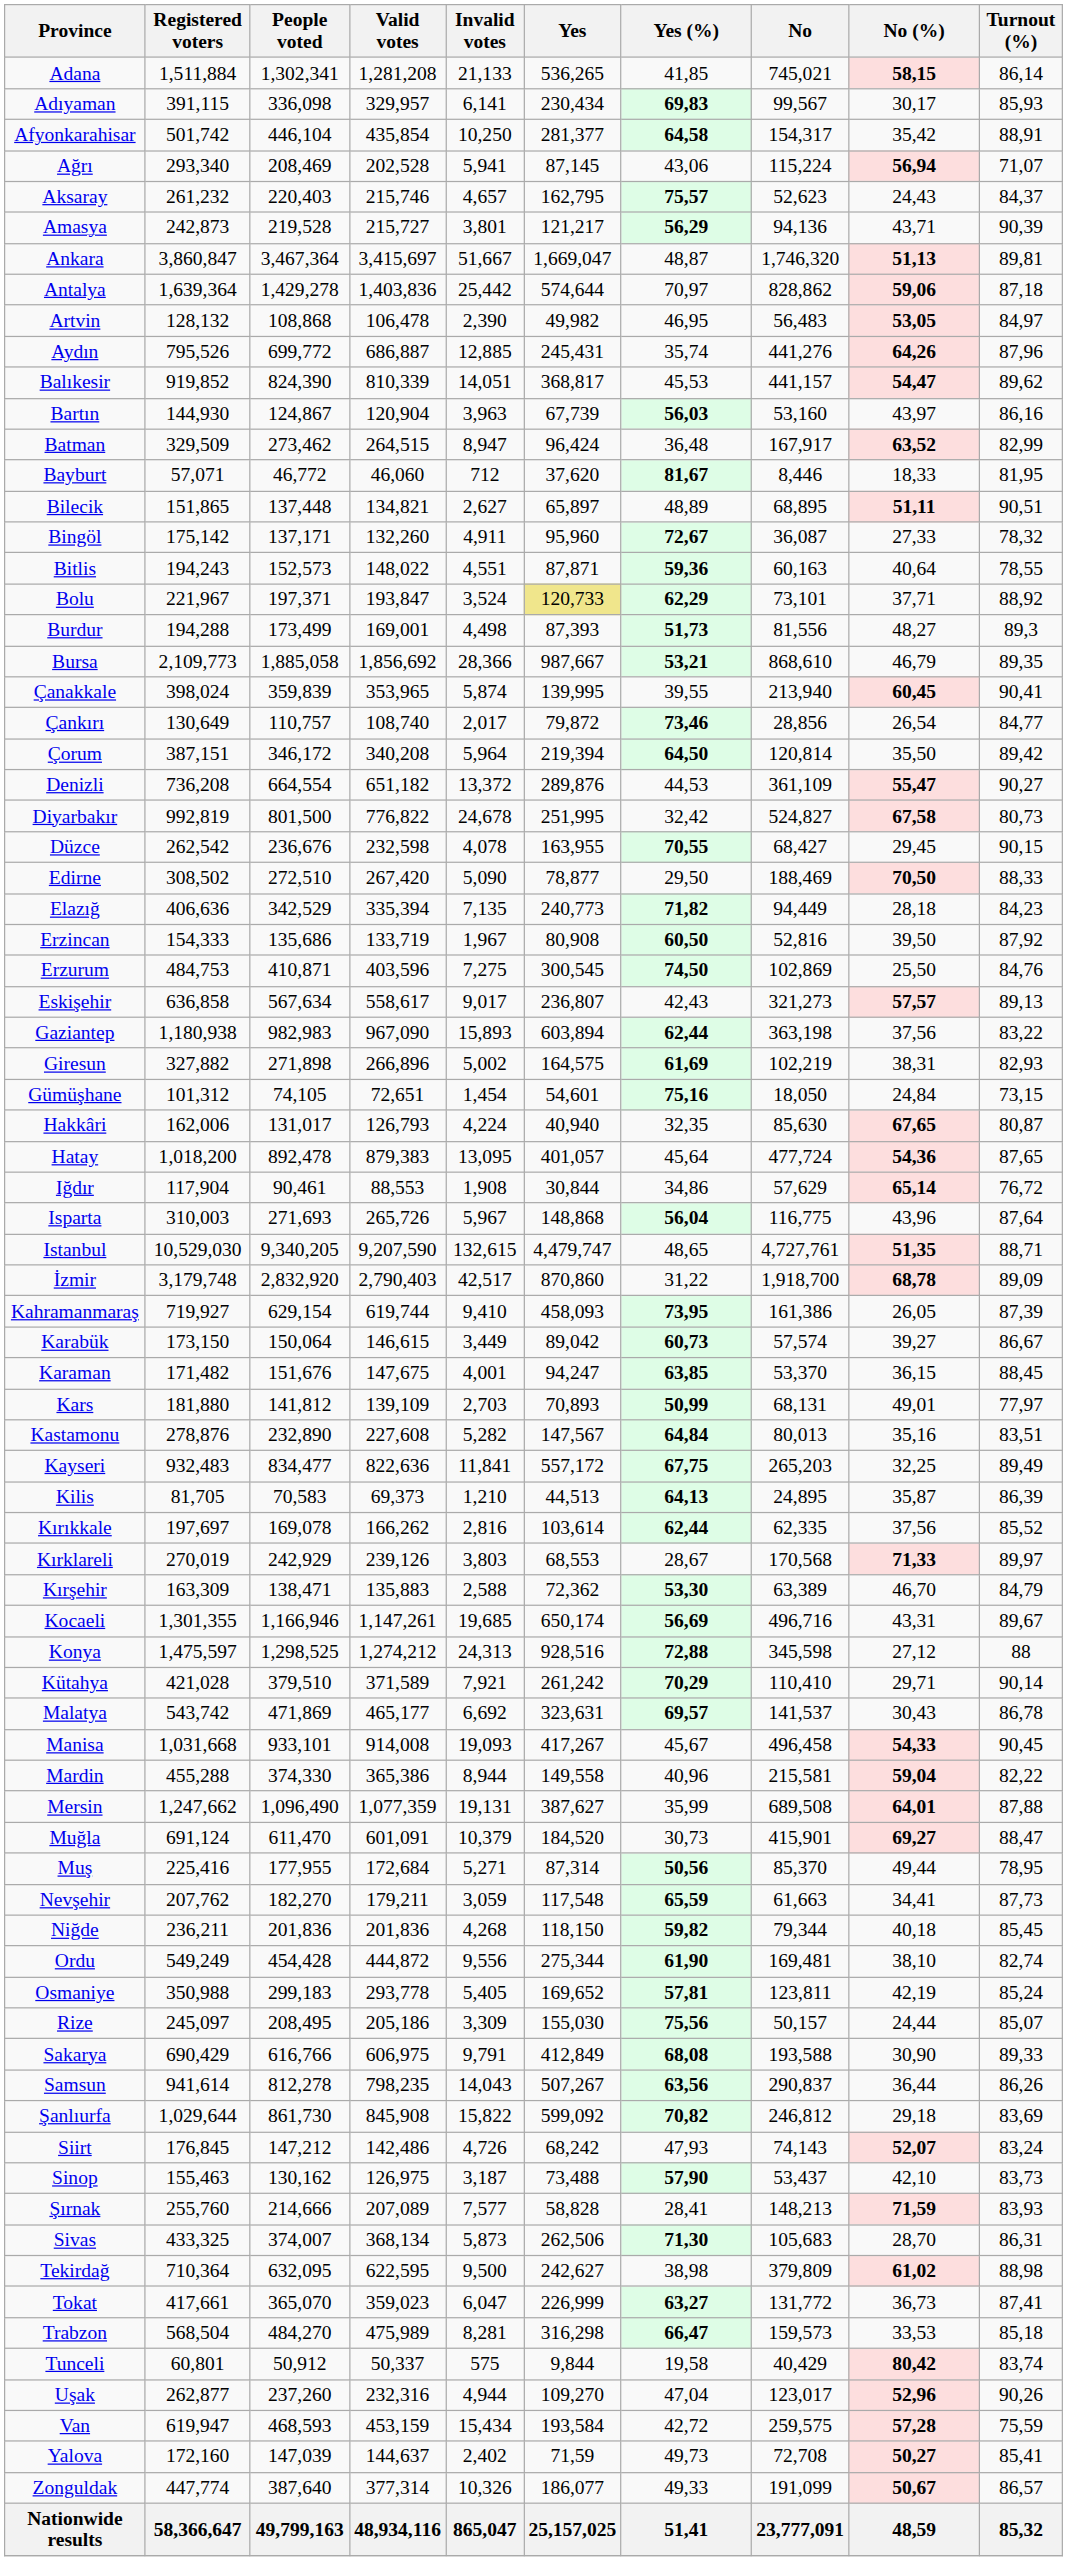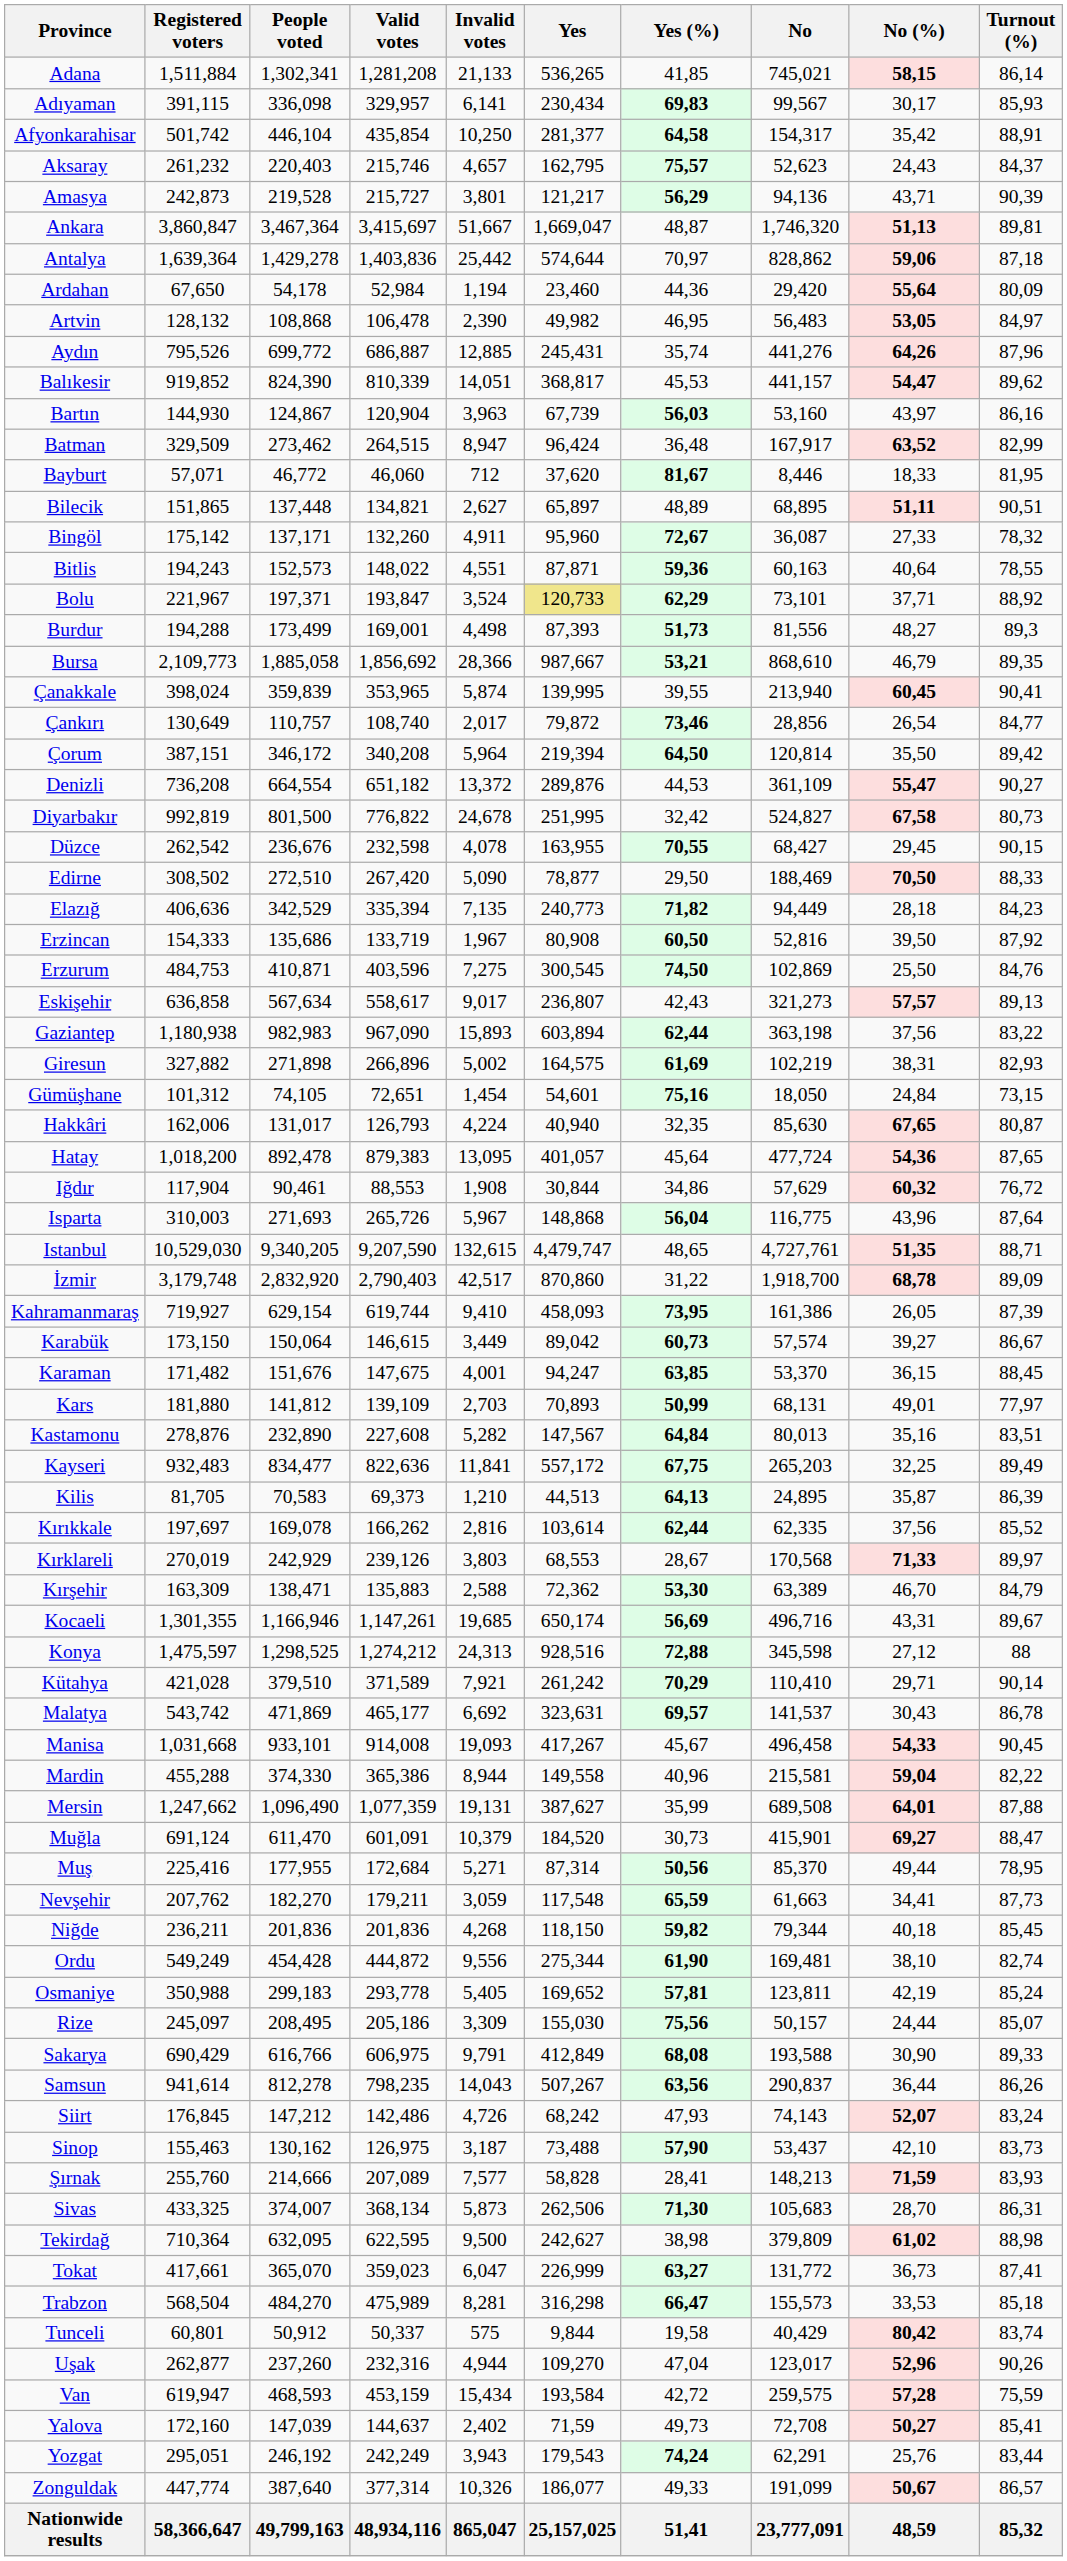- row: Ağrı | 293,340 | 208,469 | 202,528 | 5,941 | 87,145 | 43,06 | 115,224 | 56,94 | 71,07
+ row: Ardahan | 67,650 | 54,178 | 52,984 | 1,194 | 23,460 | 44,36 | 29,420 | 55,64 | 80,09
Iğdır | No (%): 65,14 -> 60,32
- row: Şanlıurfa | 1,029,644 | 861,730 | 845,908 | 15,822 | 599,092 | 70,82 | 246,812 | 29,18 | 83,69
Trabzon | No: 159,573 -> 155,573
+ row: Yozgat | 295,051 | 246,192 | 242,249 | 3,943 | 179,543 | 74,24 | 62,291 | 25,76 | 83,44
